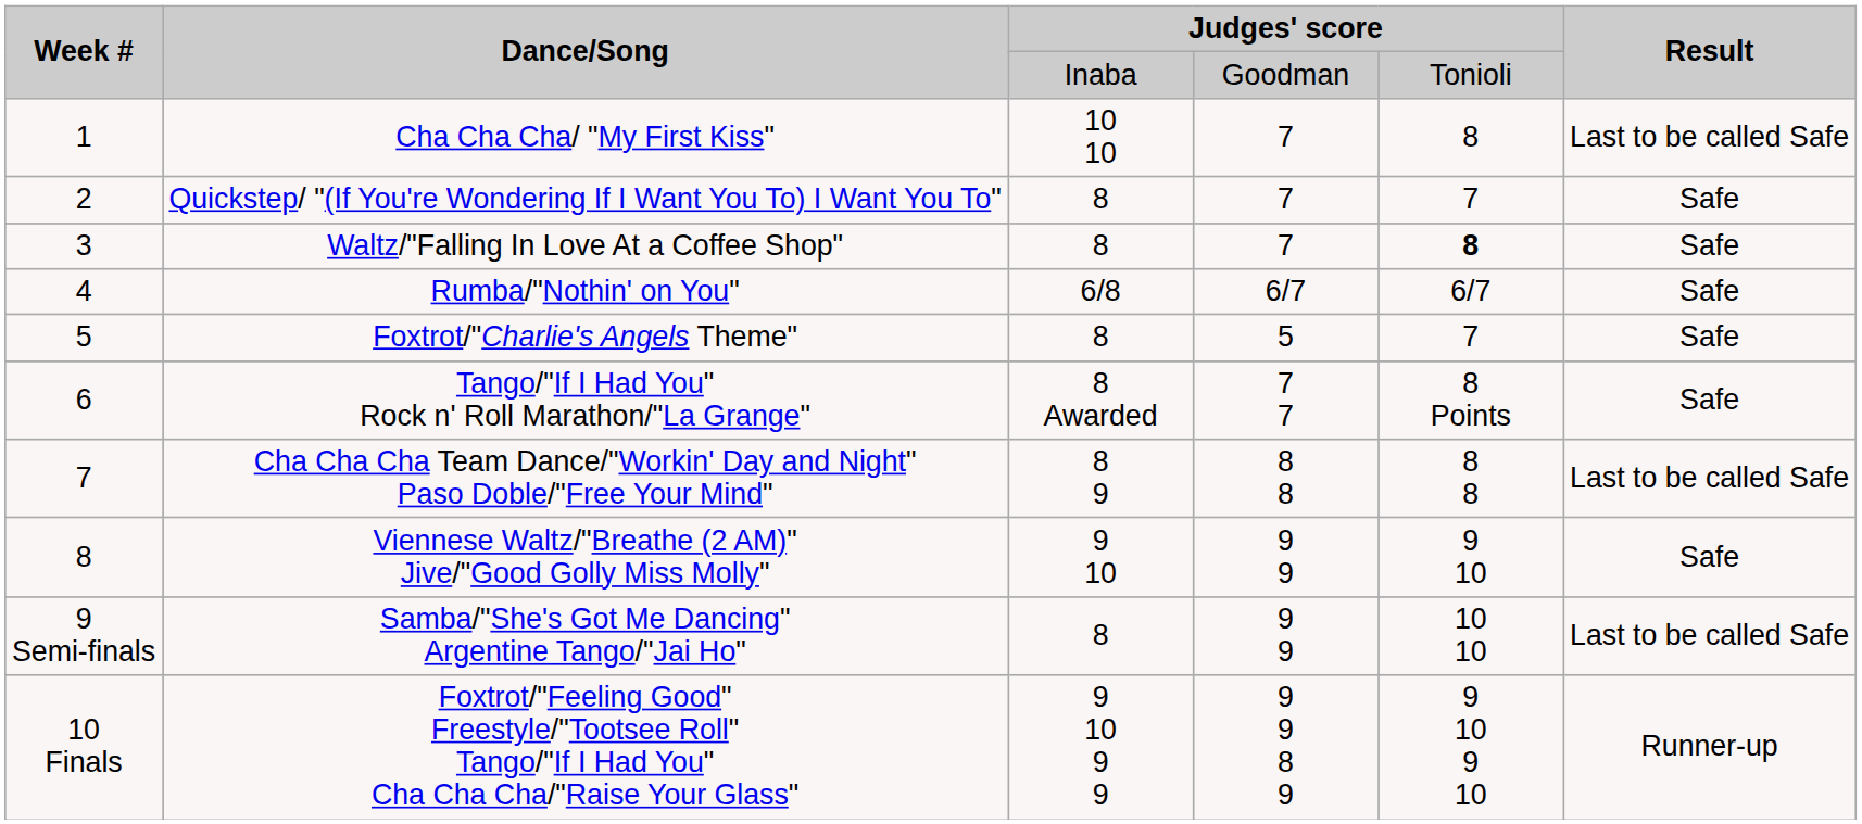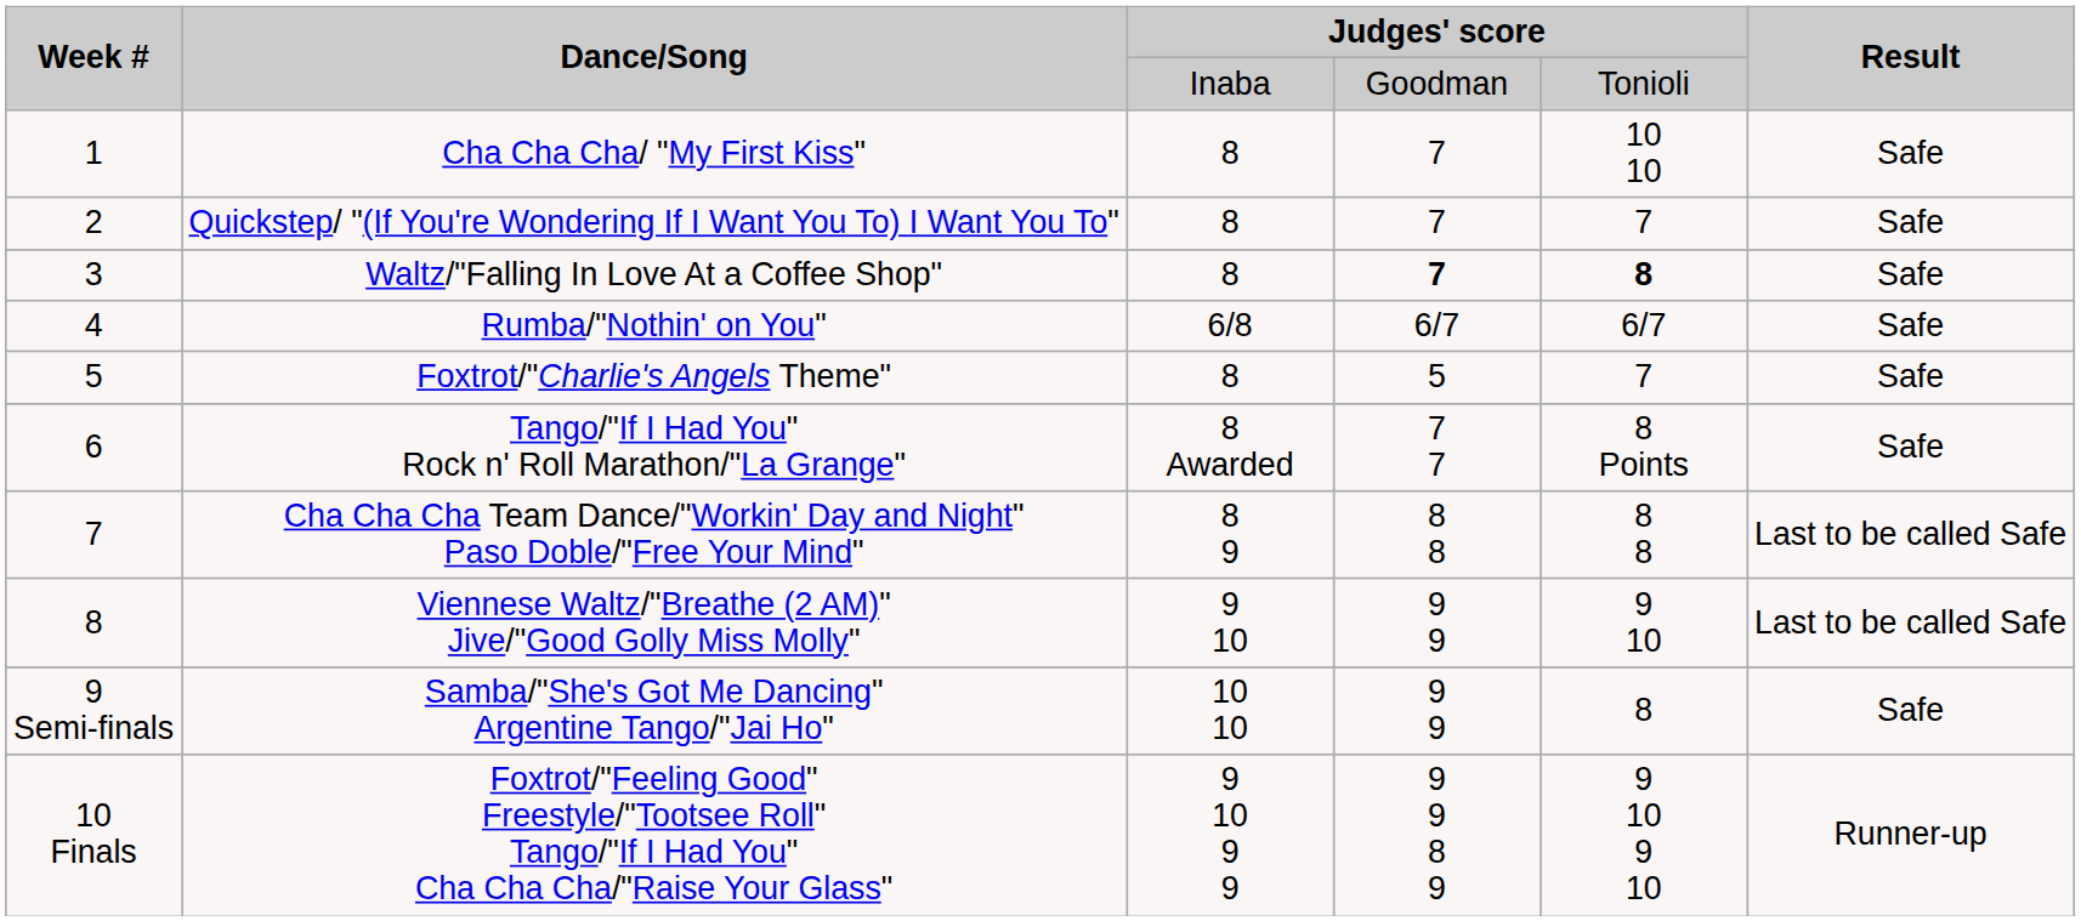Cha Cha Cha/ "My First Kiss" | column 3: 10 10 -> 8
Cha Cha Cha/ "My First Kiss" | column 5: 8 -> 10 10
Cha Cha Cha/ "My First Kiss" | Result: Last to be called Safe -> Safe
Waltz/"Falling In Love At a Coffee Shop" | column 4: normal -> bold
Viennese Waltz/"Breathe (2 AM)" Jive/"Good Golly Miss Molly" | Result: Safe -> Last to be called Safe
Samba/"She's Got Me Dancing" Argentine Tango/"Jai Ho" | column 3: 8 -> 10 10
Samba/"She's Got Me Dancing" Argentine Tango/"Jai Ho" | column 5: 10 10 -> 8
Samba/"She's Got Me Dancing" Argentine Tango/"Jai Ho" | Result: Last to be called Safe -> Safe
